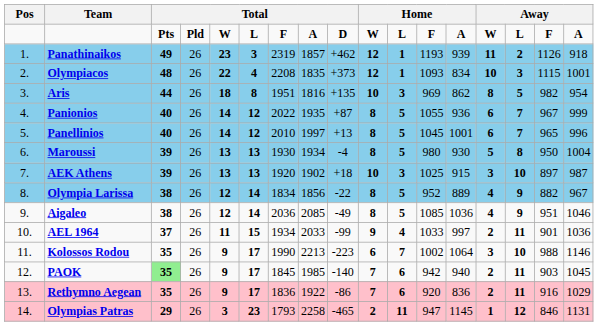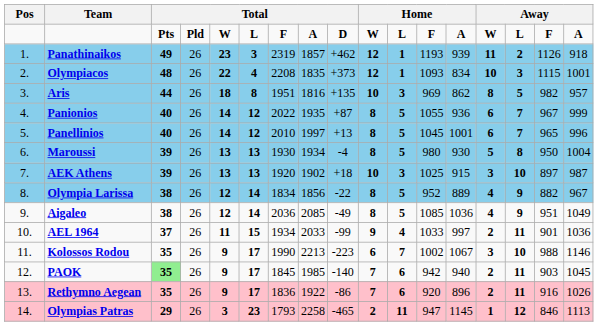Aris | column 17: 954 -> 957
Aigaleo | column 17: 1046 -> 1049
Kolossos Rodou | column 13: 1064 -> 1067
Rethymno Aegean | column 13: 836 -> 896
Rethymno Aegean | column 17: 1029 -> 1026
Olympias Patras | column 17: 1131 -> 1113
